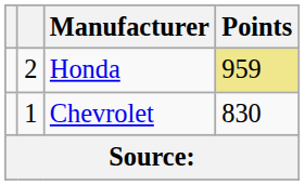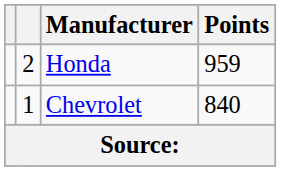Honda | Points: khaki background -> no background
Chevrolet | Points: 830 -> 840
